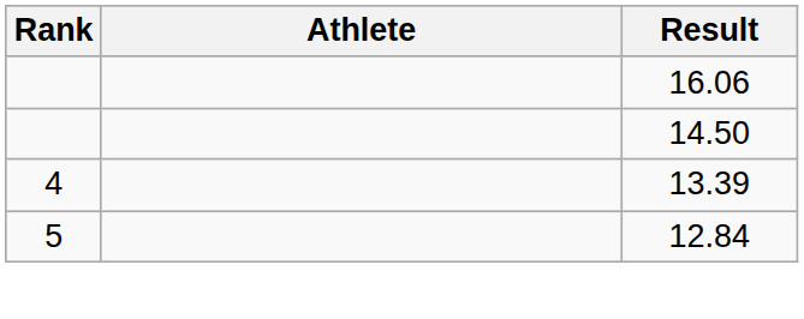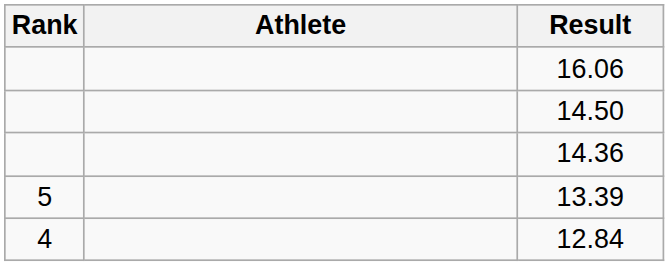+ row: 14.36
13.39 | Rank: 4 -> 5
12.84 | Rank: 5 -> 4
